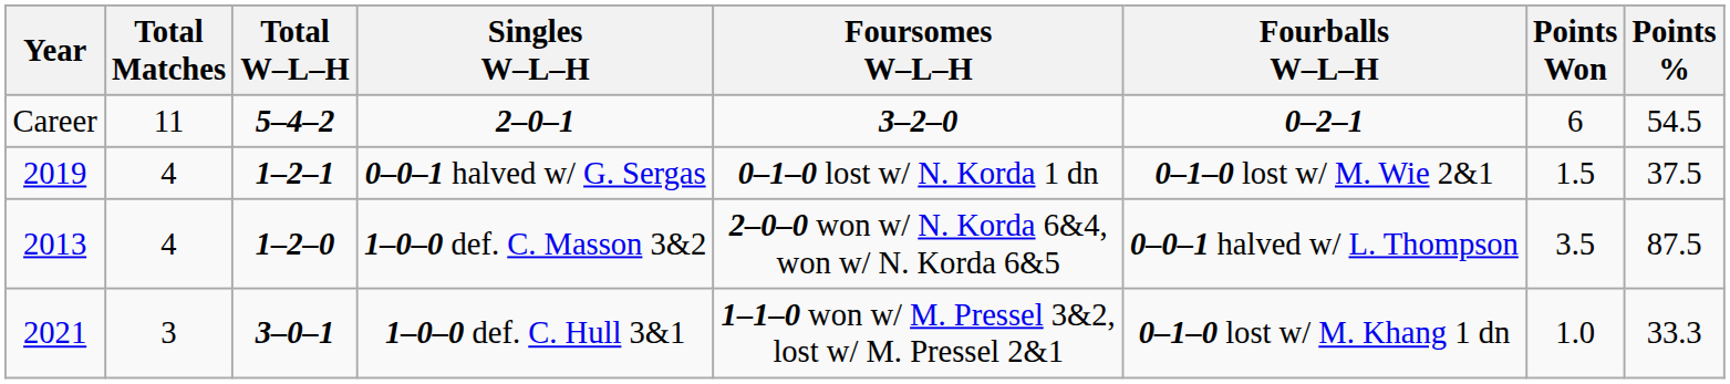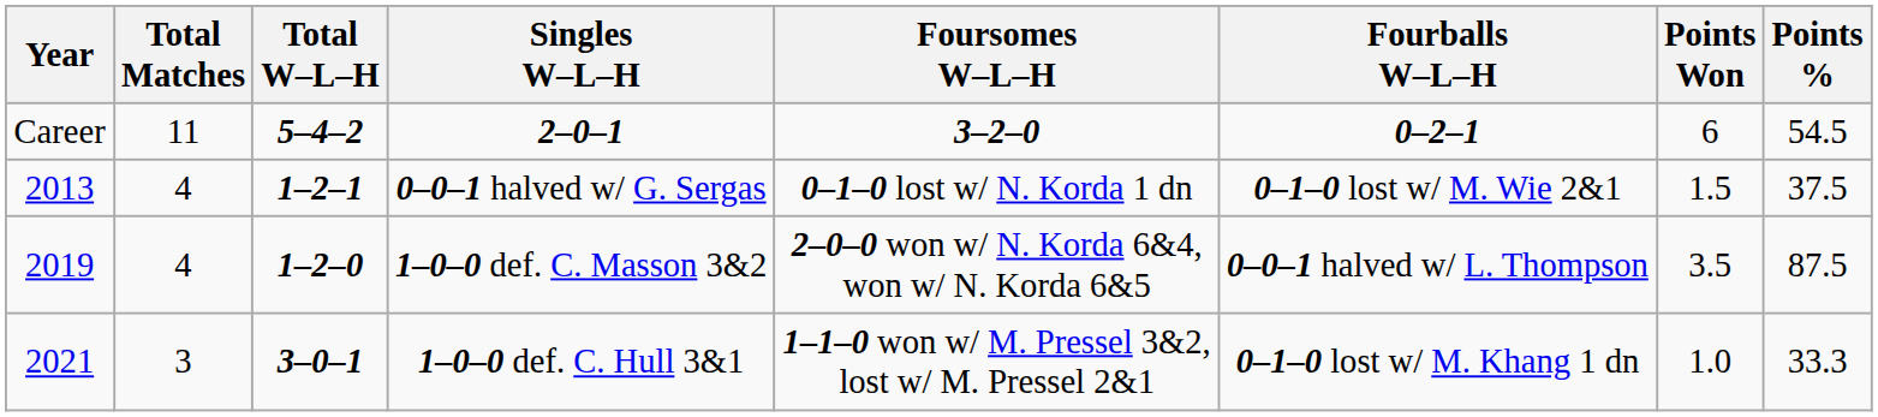0–0–1 halved w/ G. Sergas | Year: 2019 -> 2013
1–0–0 def. C. Masson 3&2 | Year: 2013 -> 2019
